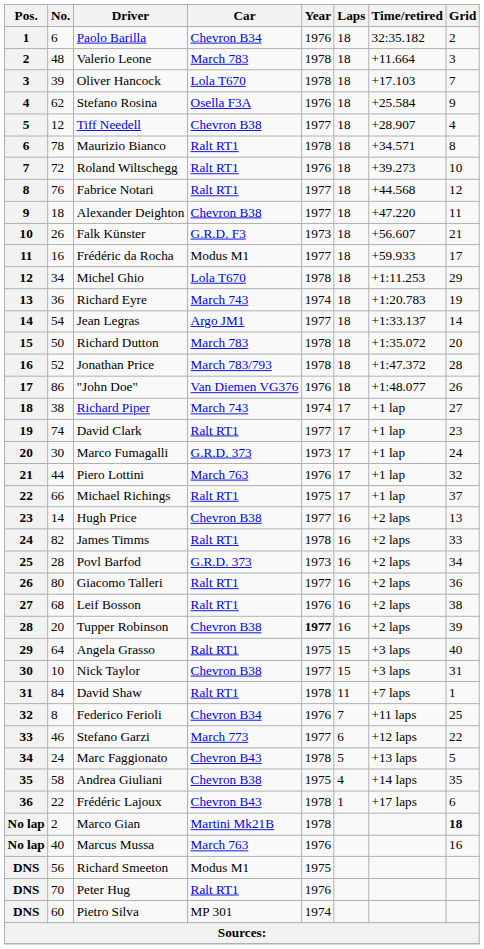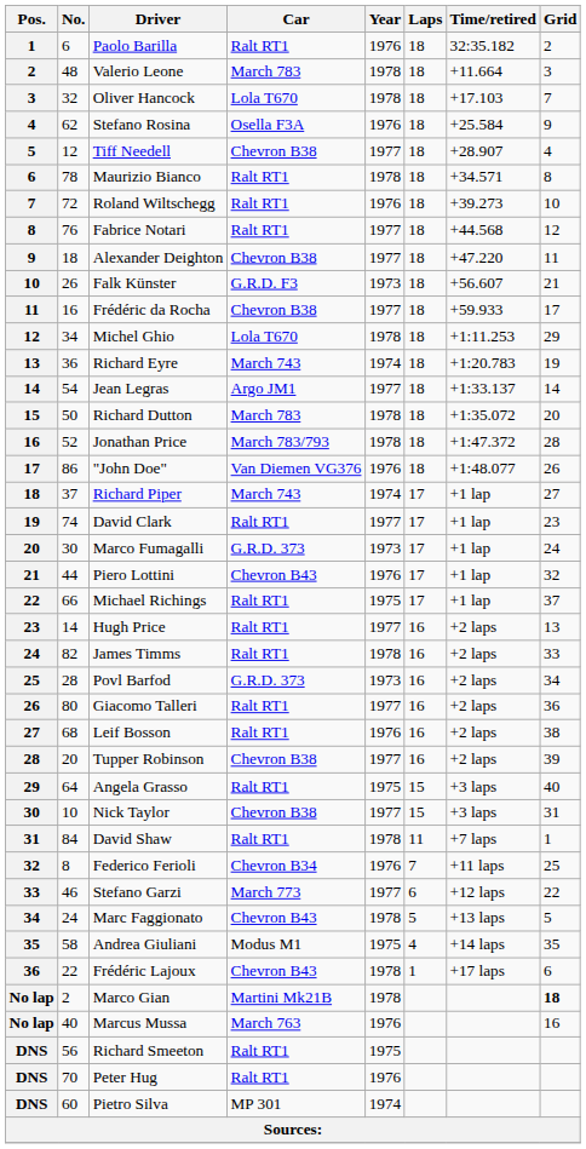Paolo Barilla | Car: Chevron B34 -> Ralt RT1
Oliver Hancock | No.: 39 -> 32
Frédéric da Rocha | Car: Modus M1 -> Chevron B38
Richard Piper | No.: 38 -> 37
Piero Lottini | Car: March 763 -> Chevron B43
Hugh Price | Car: Chevron B38 -> Ralt RT1
Tupper Robinson | Year: bold -> normal
Andrea Giuliani | Car: Chevron B38 -> Modus M1
Richard Smeeton | Car: Modus M1 -> Ralt RT1
